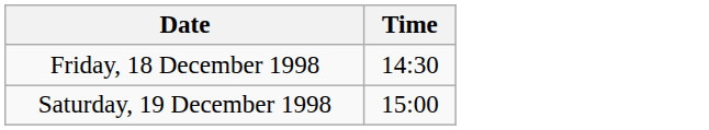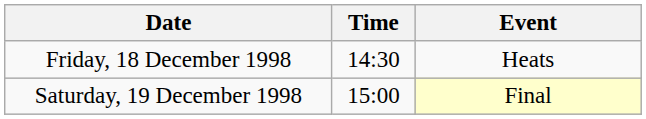+ column: Event | Heats | Final
